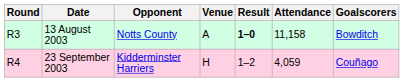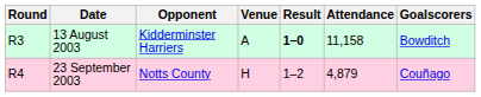13 August 2003 | Opponent: Notts County -> Kidderminster Harriers
23 September 2003 | Opponent: Kidderminster Harriers -> Notts County
23 September 2003 | Attendance: 4,059 -> 4,879
